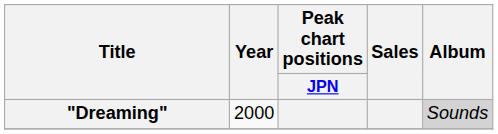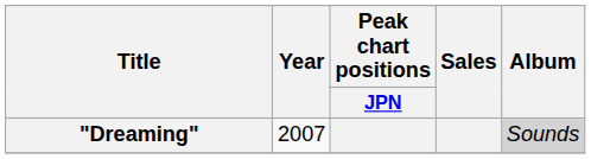"Dreaming" | Year: 2000 -> 2007
